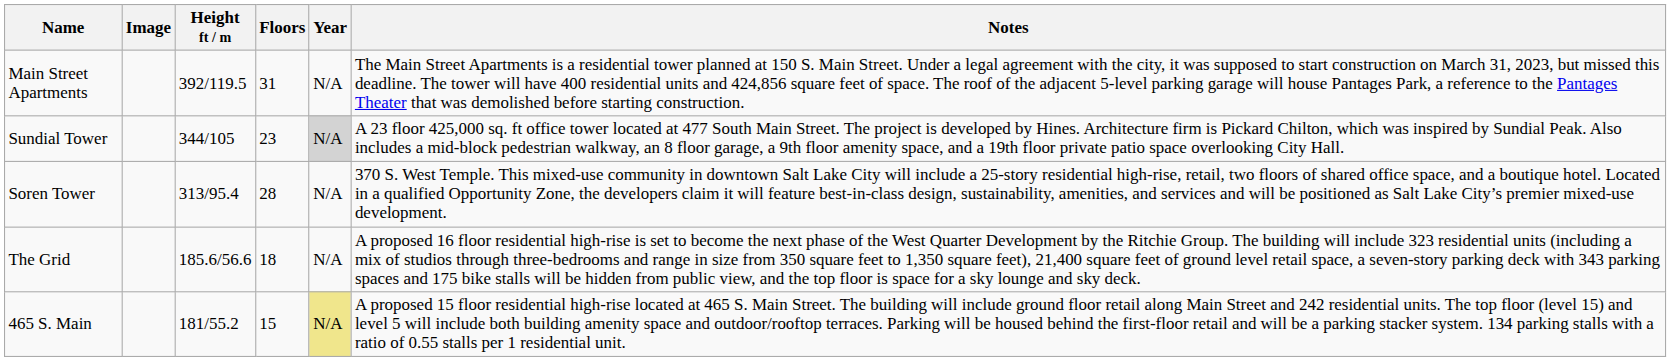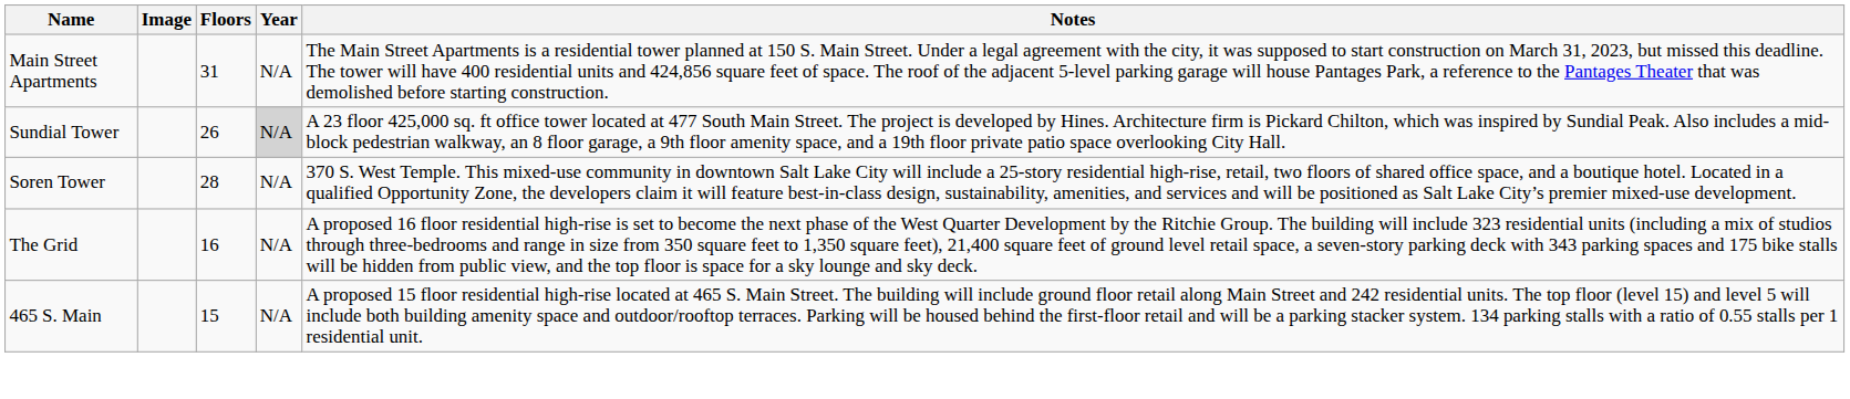- column: Height ft / m | 392/119.5 | 344/105 | 313/95.4 | 185.6/56.6 | 181/55.2
Sundial Tower | Floors: 23 -> 26
The Grid | Floors: 18 -> 16
465 S. Main | Year: khaki background -> no background
